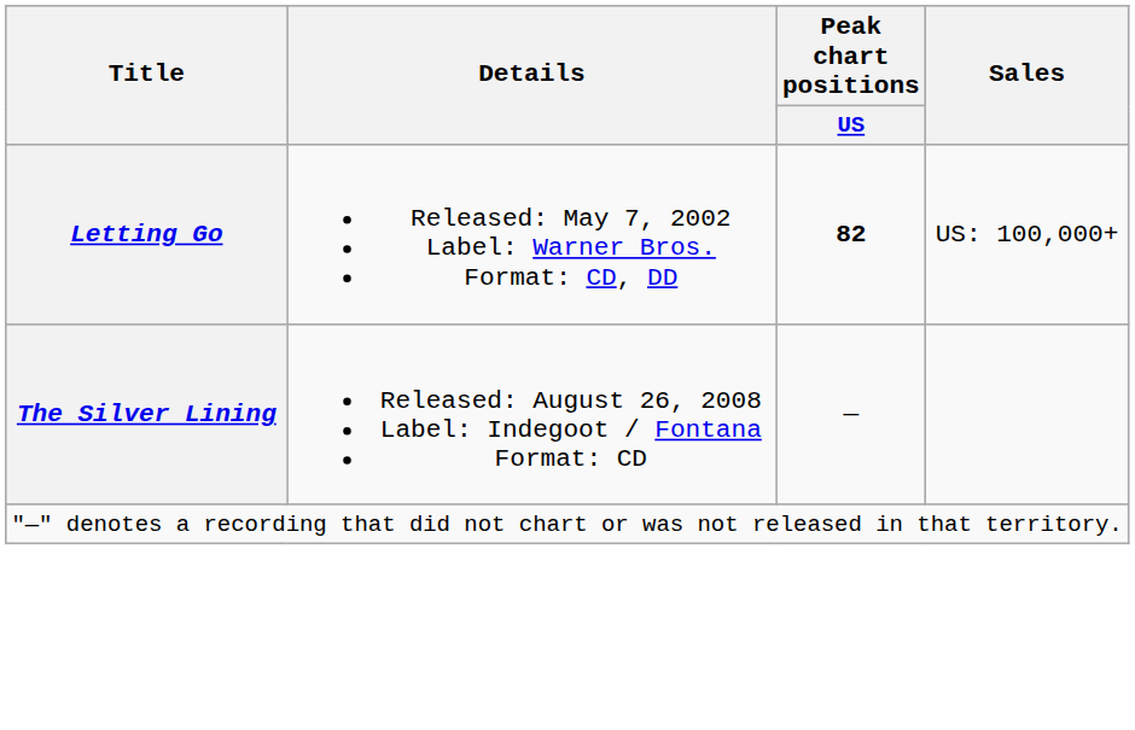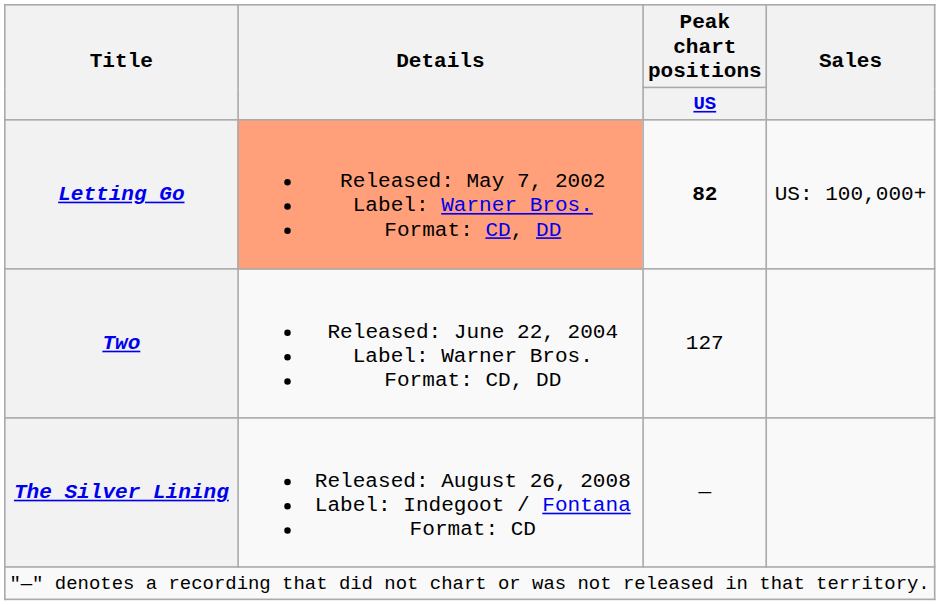Letting Go | Details: no background -> lightsalmon background
+ row: Two | Released: June 22, 2004 Label: Warner Bros. Format: CD, DD | 127
